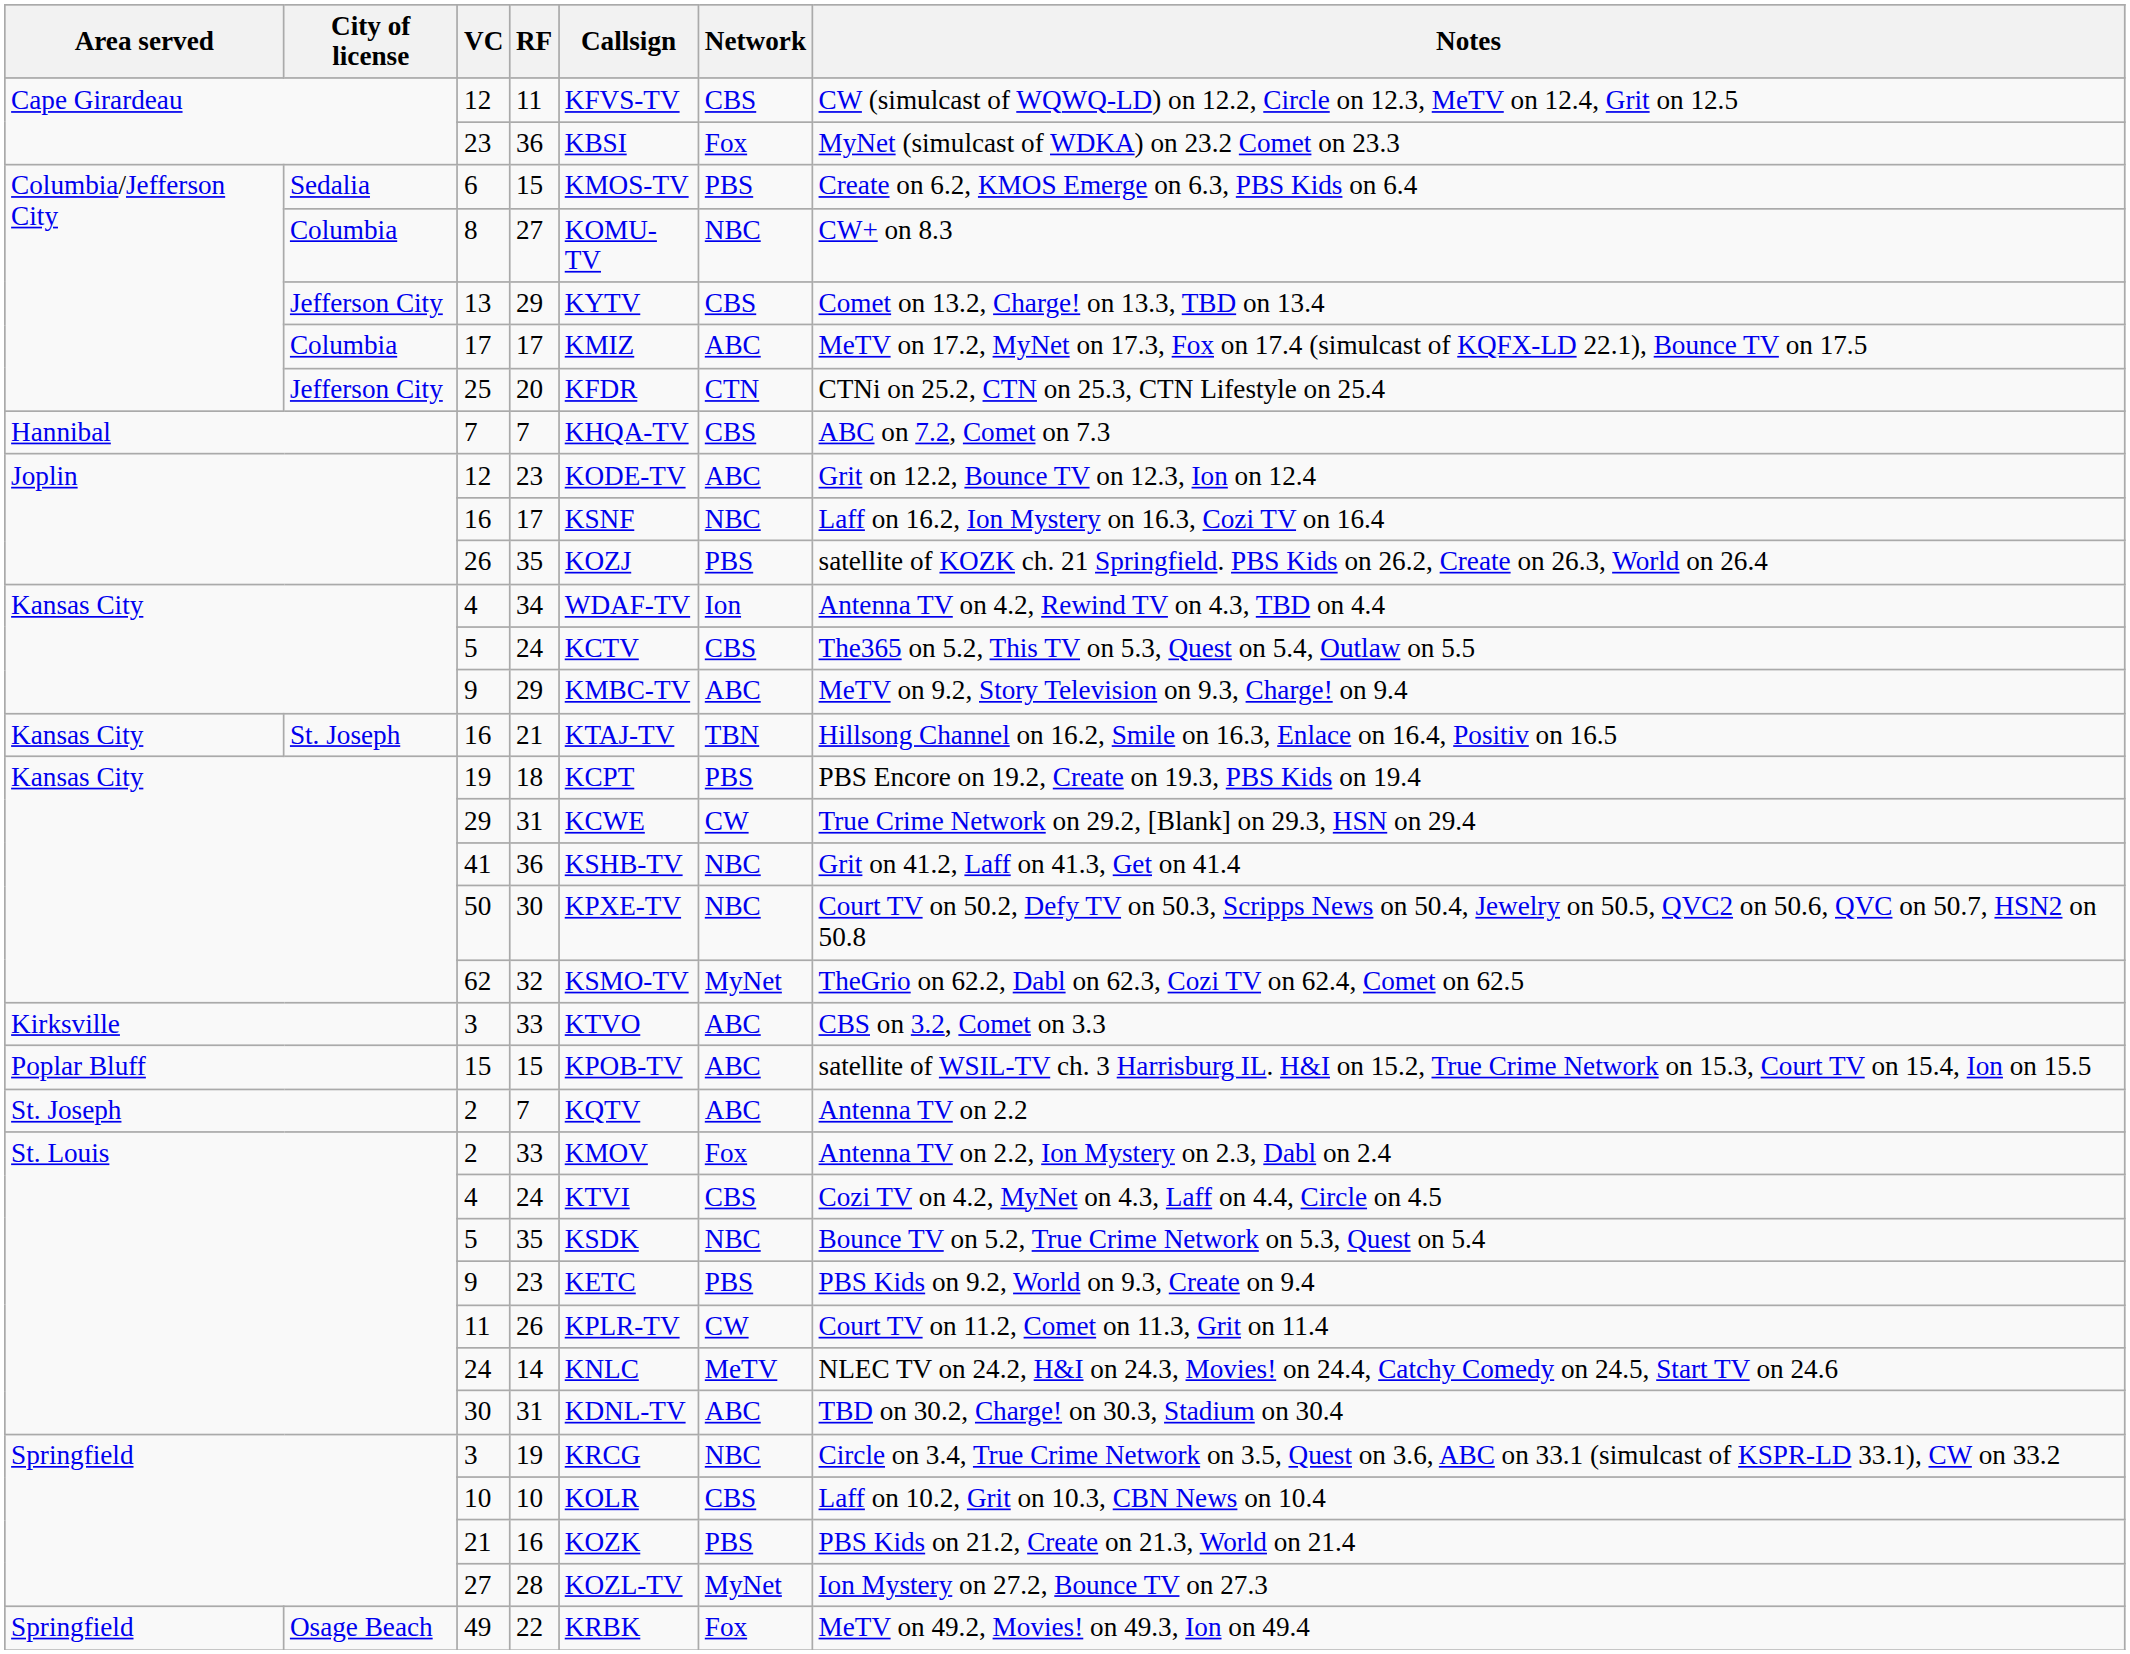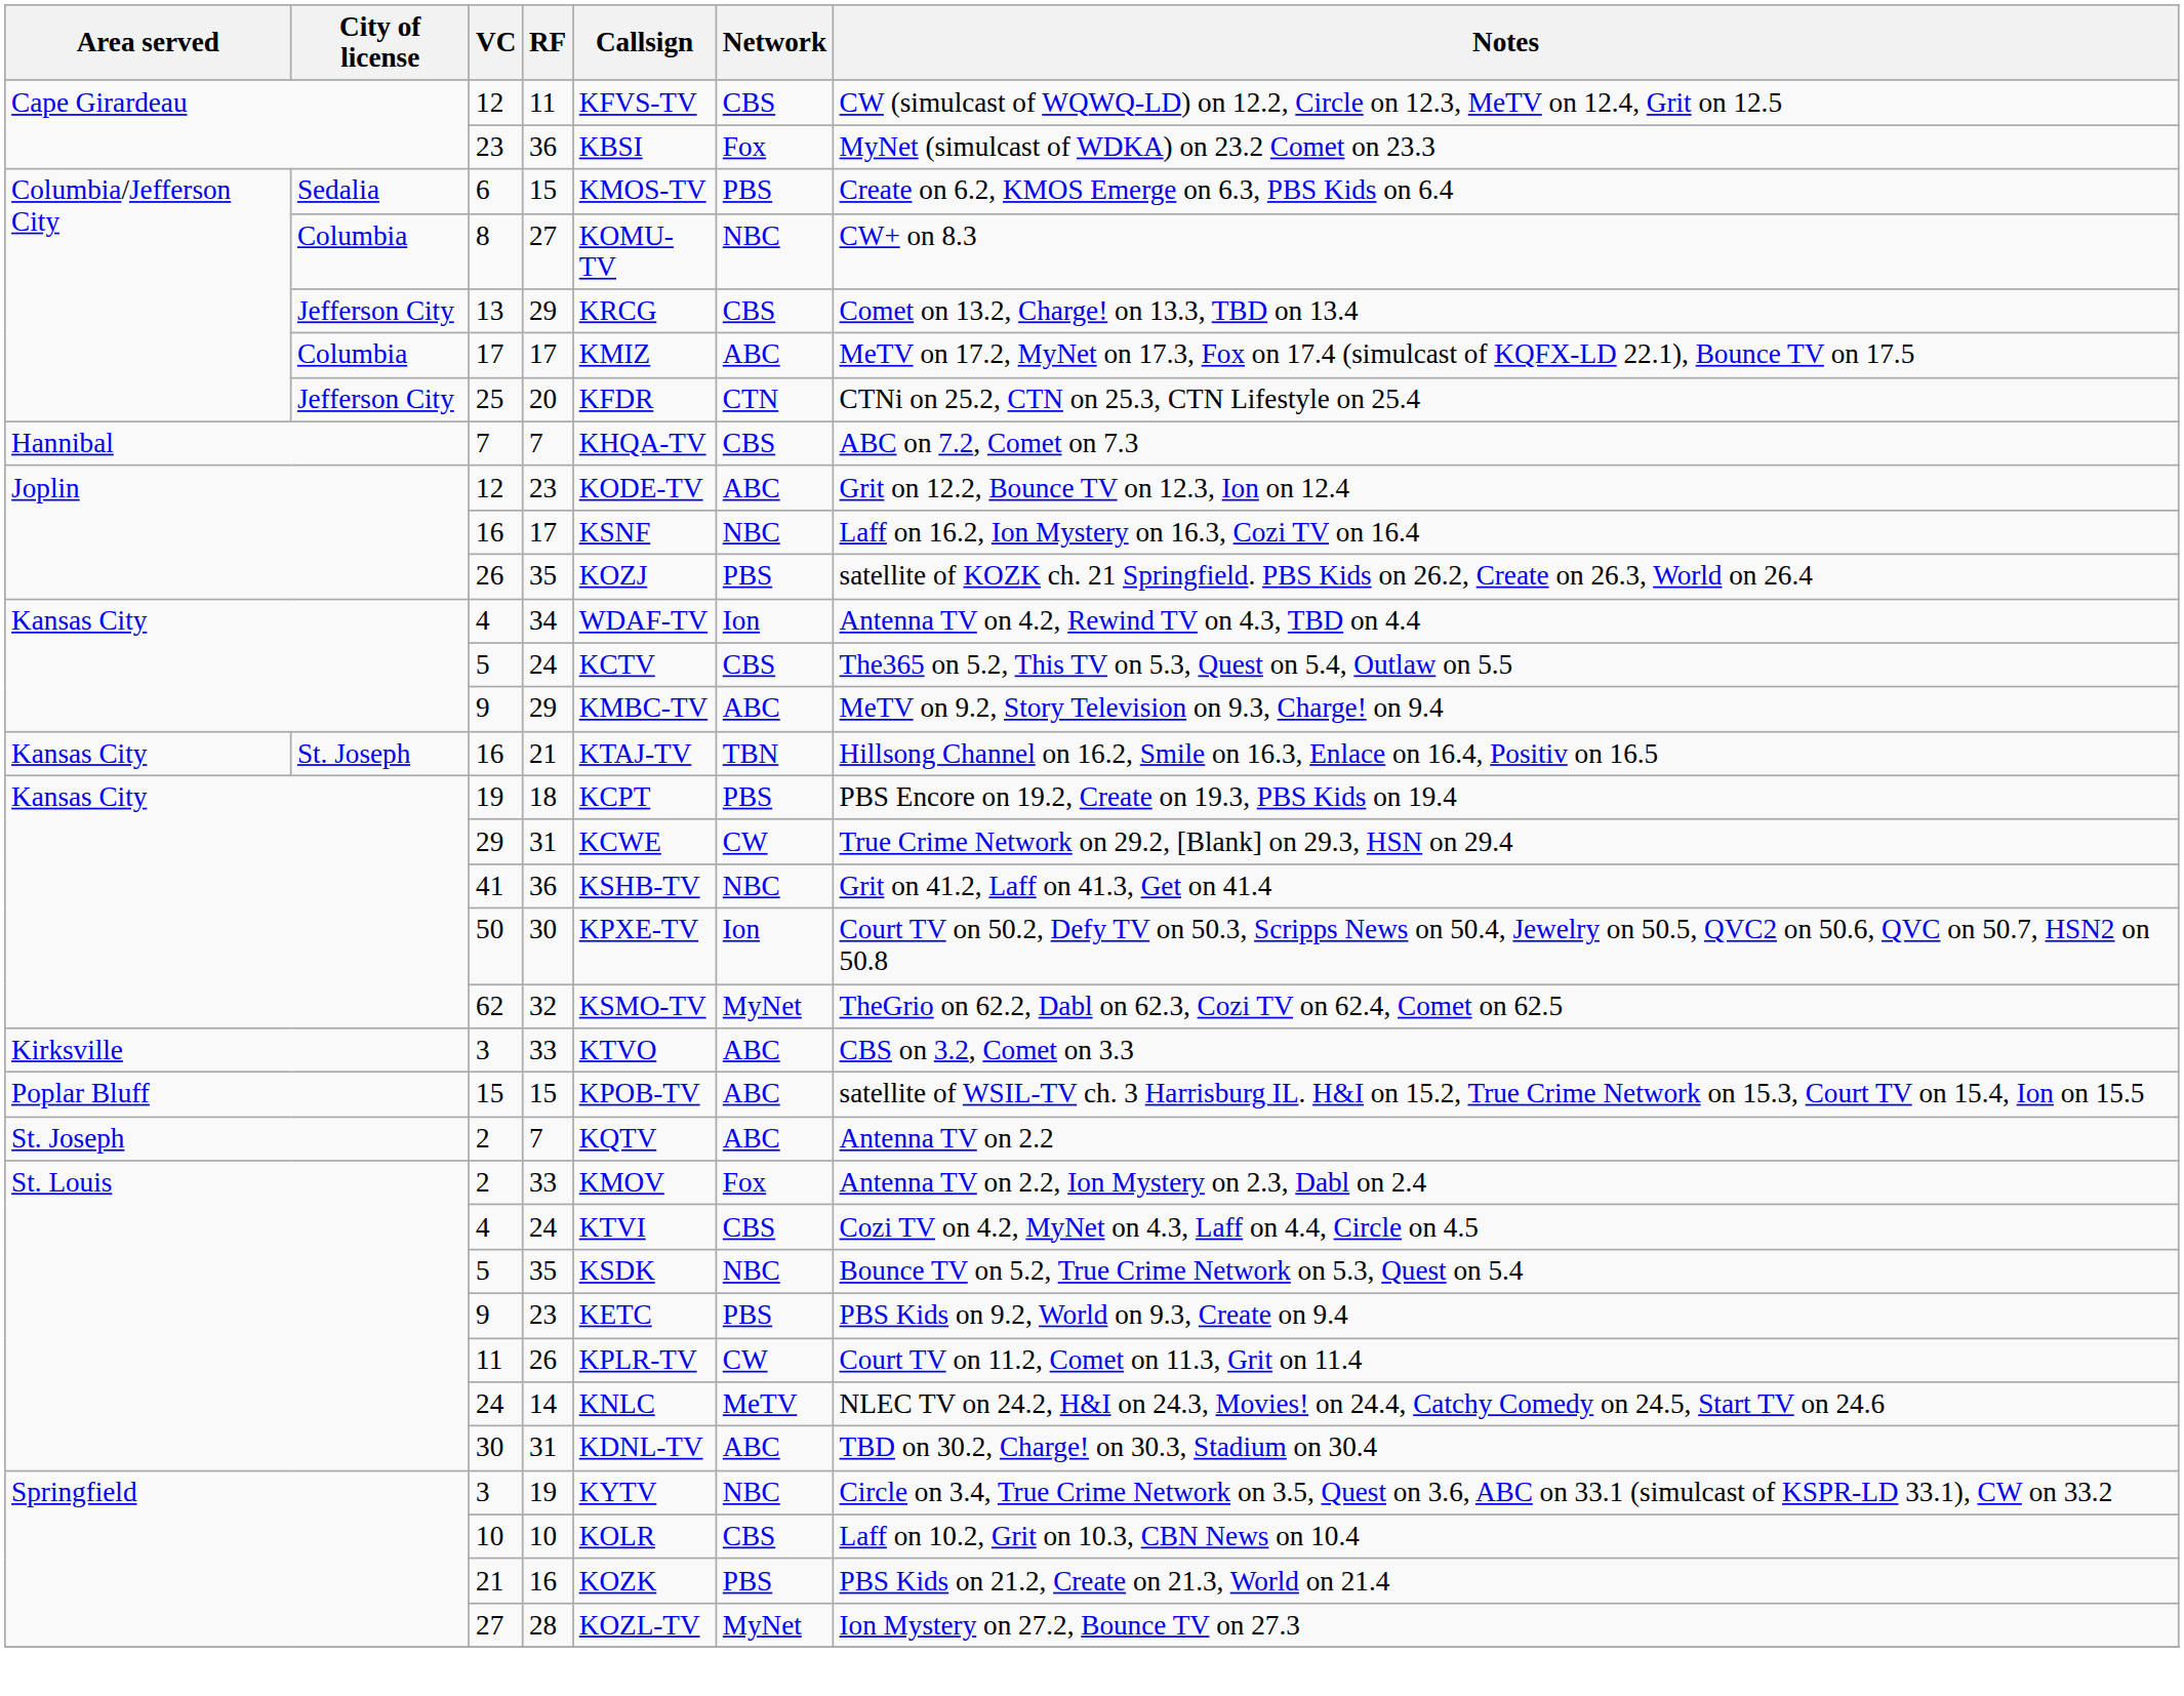13 | Callsign: KYTV -> KRCG
50 | Network: NBC -> Ion
3 / 19 | Callsign: KRCG -> KYTV
- row: Springfield | Osage Beach | 49 | 22 | KRBK | Fox | MeTV on 49.2, Movies! on 49.3, Ion on 49.4
